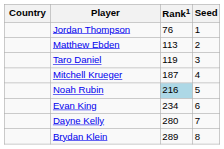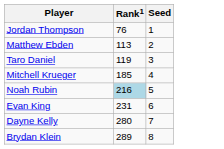- column: Country
Mitchell Krueger | Rank1: 187 -> 185
Evan King | Rank1: 234 -> 231
